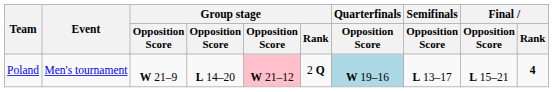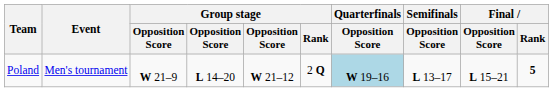Poland | column 5: pink background -> no background
Poland | Final / Rank: 4 -> 5
